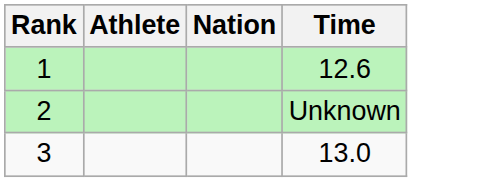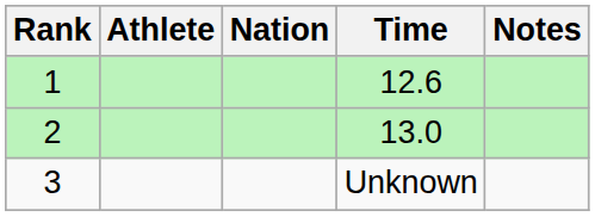+ column: Notes
2 | Time: Unknown -> 13.0
3 | Time: 13.0 -> Unknown
